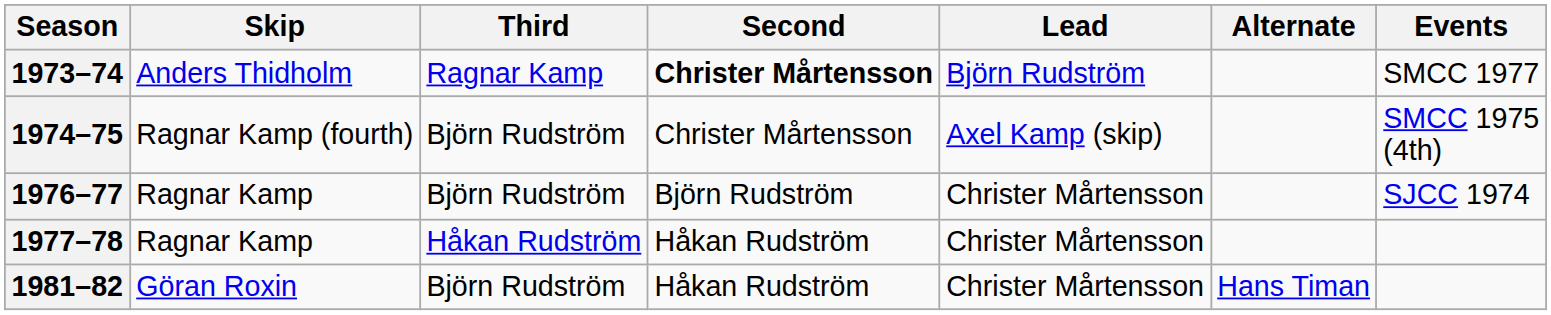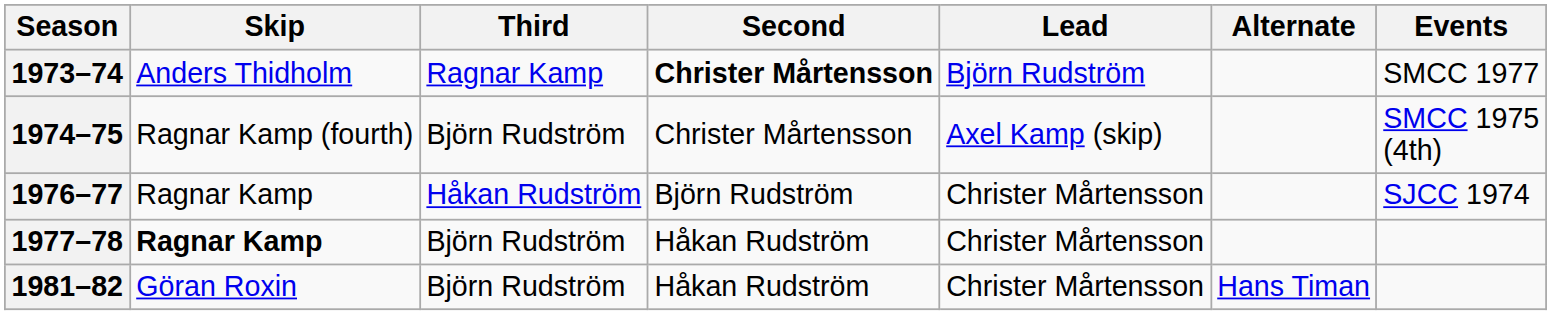1976–77 | Third: Björn Rudström -> Håkan Rudström
1977–78 | Skip: normal -> bold
1977–78 | Third: Håkan Rudström -> Björn Rudström
